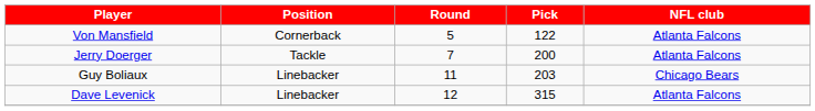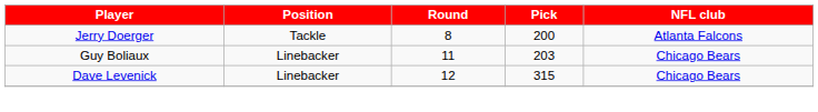- row: Von Mansfield | Cornerback | 5 | 122 | Atlanta Falcons
Jerry Doerger | Round: 7 -> 8
Dave Levenick | NFL club: Atlanta Falcons -> Chicago Bears
